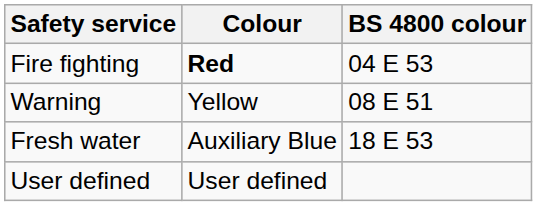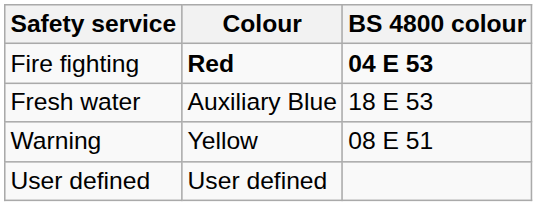Fire fighting | BS 4800 colour: normal -> bold
rows swapped: Warning <-> Fresh water
